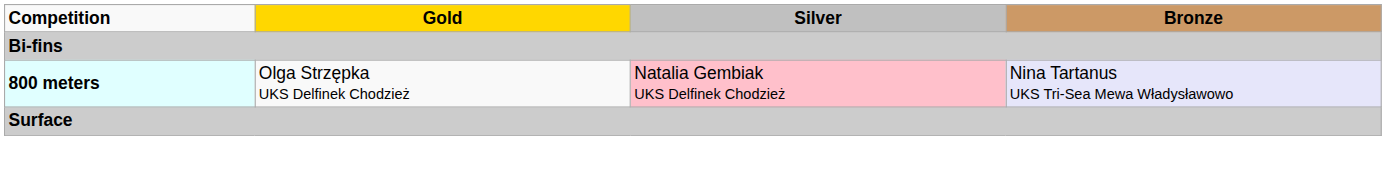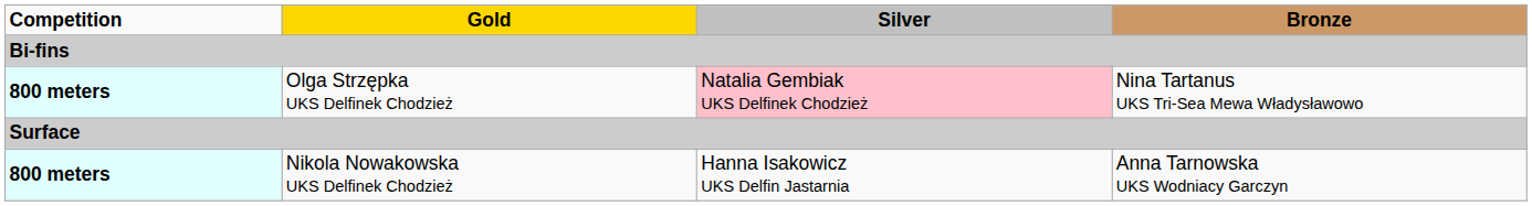Olga Strzępka UKS Delfinek Chodzież | Bronze: lavender background -> no background
+ row: 800 meters | Nikola Nowakowska UKS Delfinek Chodzież | Hanna Isakowicz UKS Delfin Jastarnia | Anna Tarnowska UKS Wodniacy Garczyn
